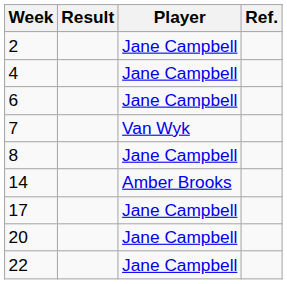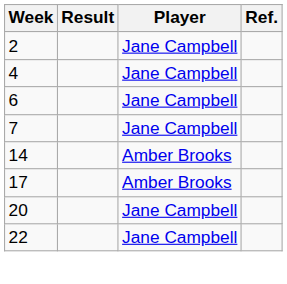7 | Player: Van Wyk -> Jane Campbell
- row: 8 | Jane Campbell
17 | Player: Jane Campbell -> Amber Brooks
